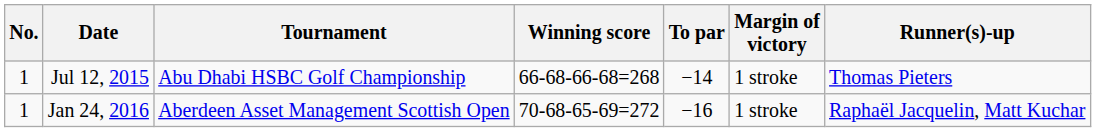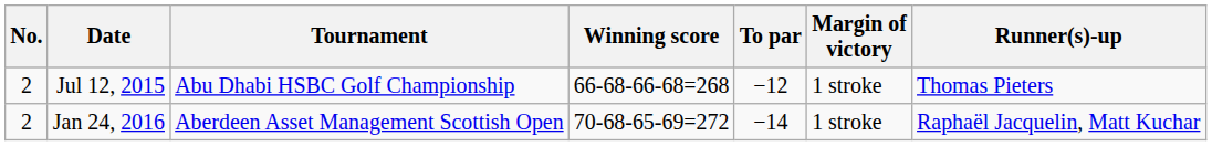Jul 12, 2015 | No.: 1 -> 2
Jul 12, 2015 | To par: −14 -> −12
Jan 24, 2016 | No.: 1 -> 2
Jan 24, 2016 | To par: −16 -> −14
